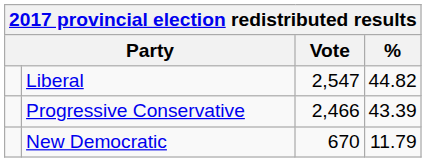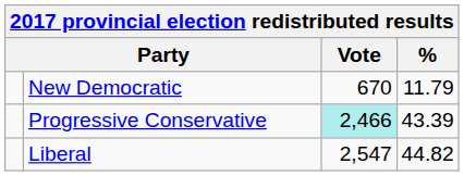rows swapped: Liberal <-> New Democratic
Progressive Conservative | Vote: no background -> paleturquoise background
